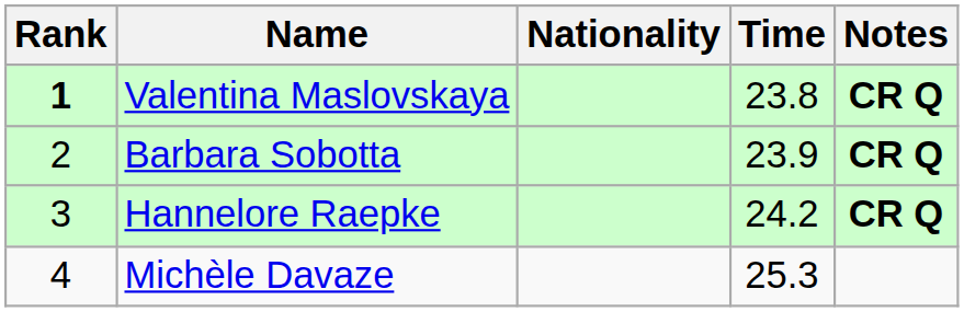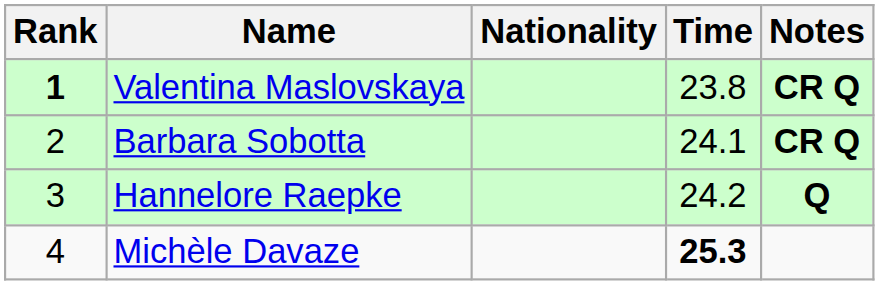Barbara Sobotta | Time: 23.9 -> 24.1
Hannelore Raepke | Notes: CR Q -> Q
Michèle Davaze | Time: normal -> bold
